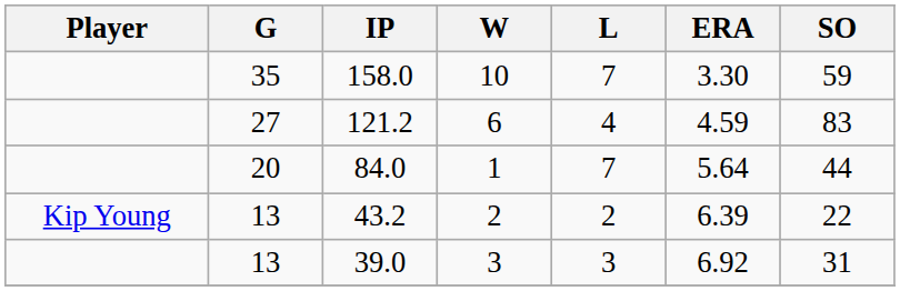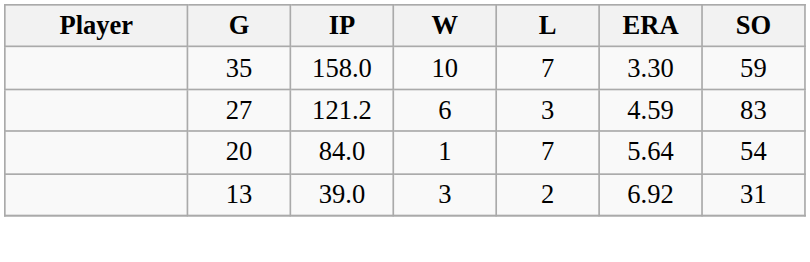121.2 | L: 4 -> 3
84.0 | SO: 44 -> 54
- row: Kip Young | 13 | 43.2 | 2 | 2 | 6.39 | 22
39.0 | L: 3 -> 2
